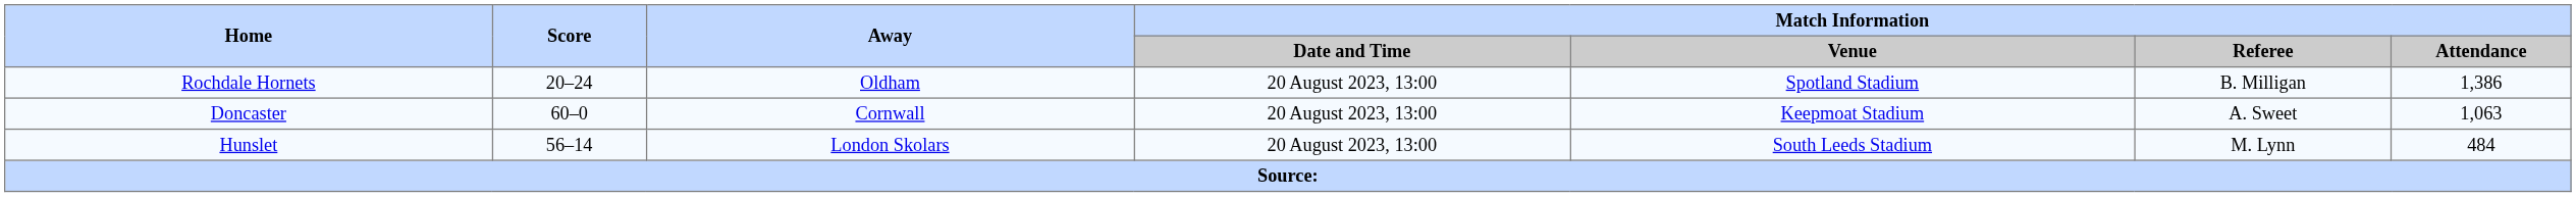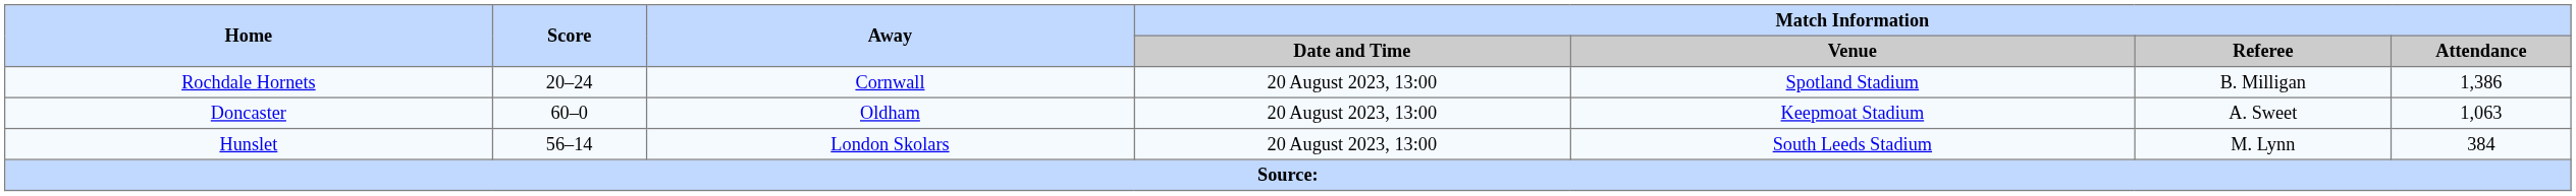Rochdale Hornets | Away: Oldham -> Cornwall
Doncaster | Away: Cornwall -> Oldham
Hunslet | Match Information / Attendance: 484 -> 384
